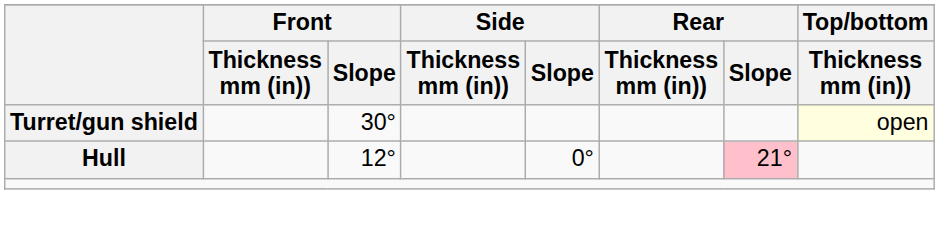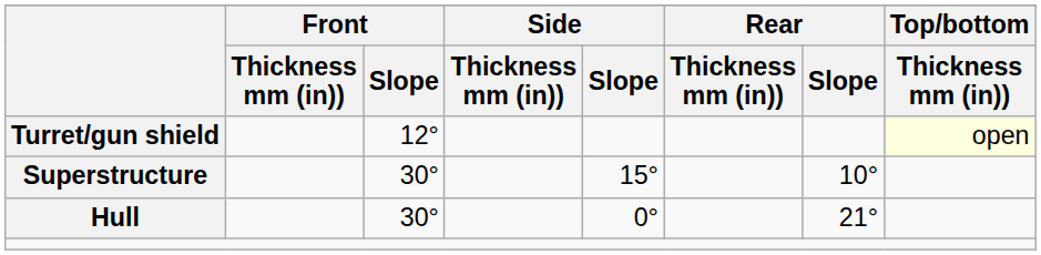Turret/gun shield | Front / Slope: 30° -> 12°
+ row: Superstructure | 30° | 15° | 10°
Hull | Front / Slope: 12° -> 30°
Hull | Rear / Slope: pink background -> no background
